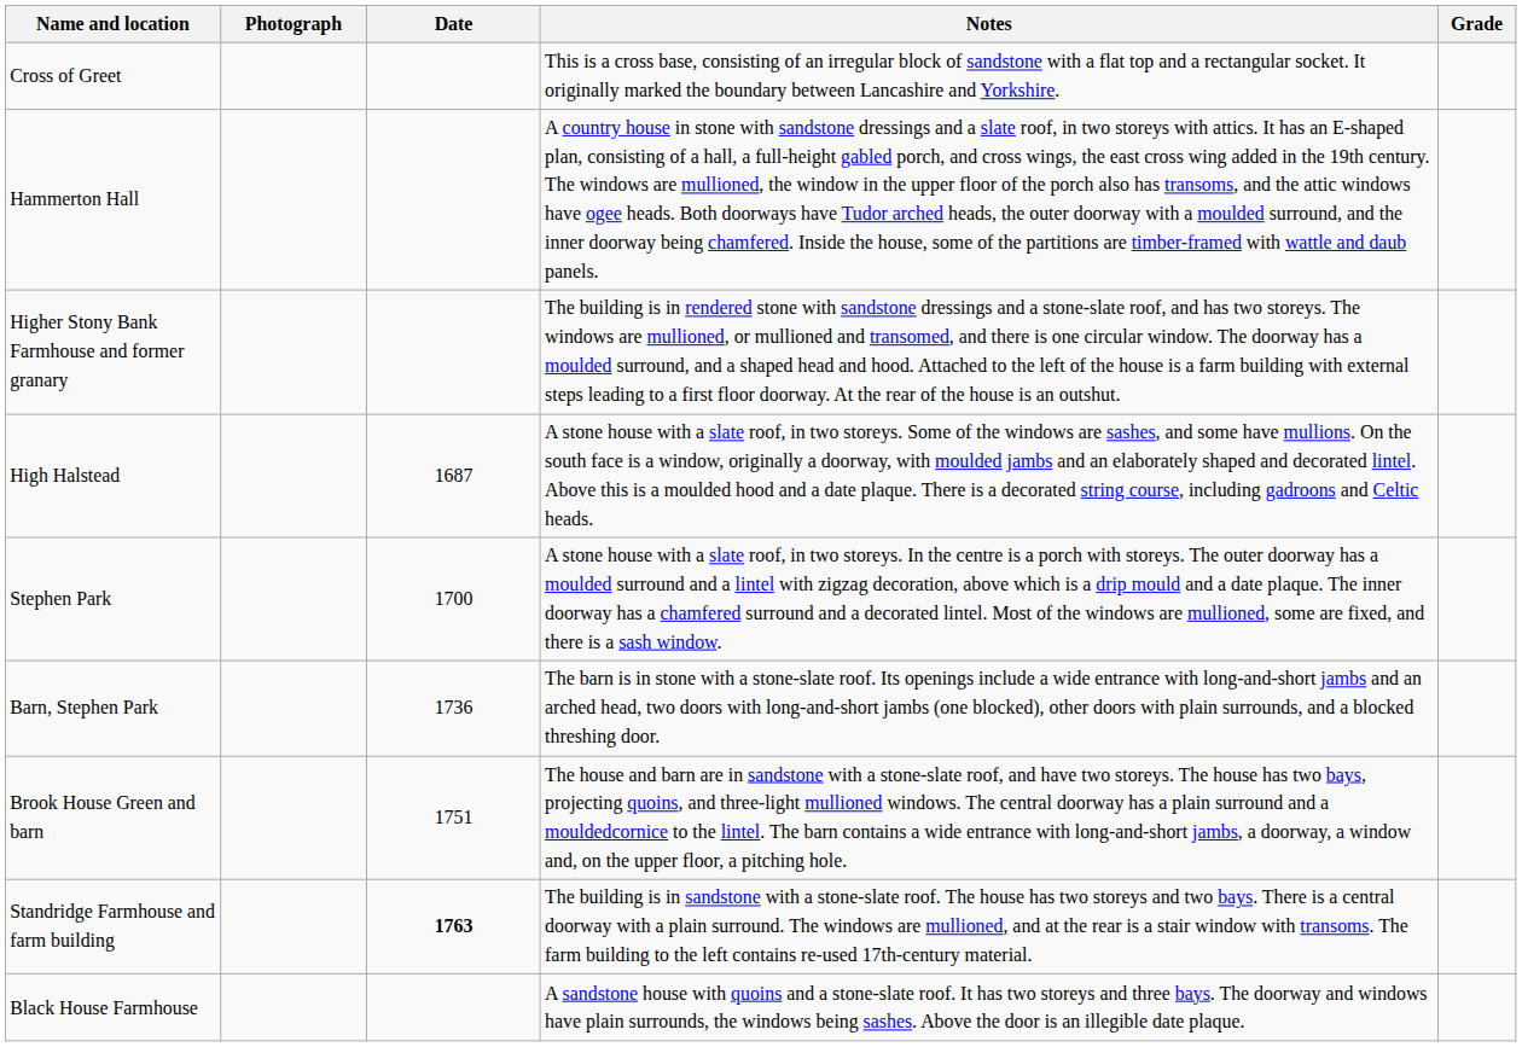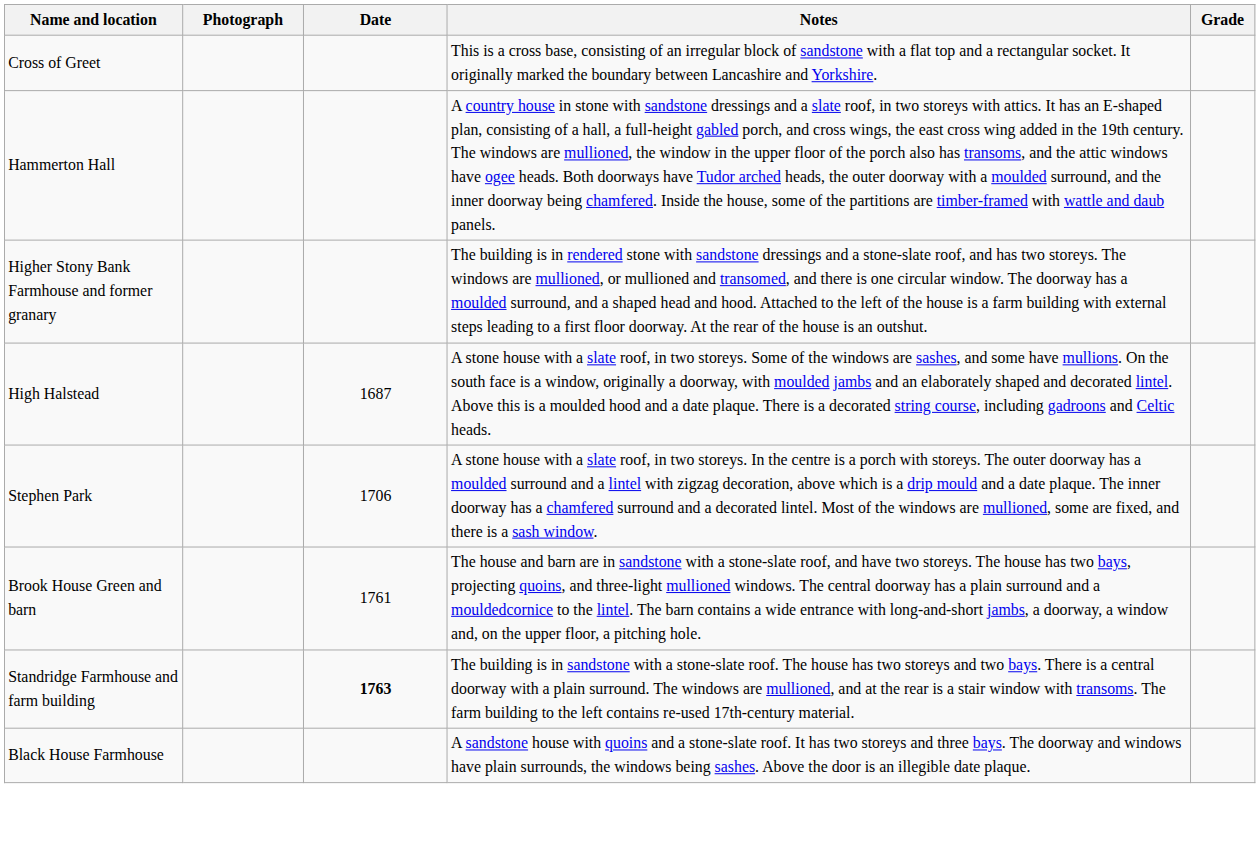Stephen Park | Date: 1700 -> 1706
- row: Barn, Stephen Park | 1736 | The barn is in stone with a stone-slate roof. Its openings include a wide entrance with long-and-short jambs and an arched head, two doors with long-and-short jambs (one blocked), other doors with plain surrounds, and a blocked threshing door.
Brook House Green and barn | Date: 1751 -> 1761
